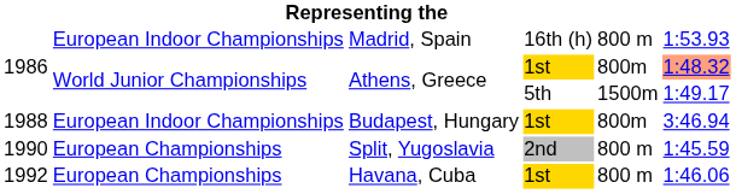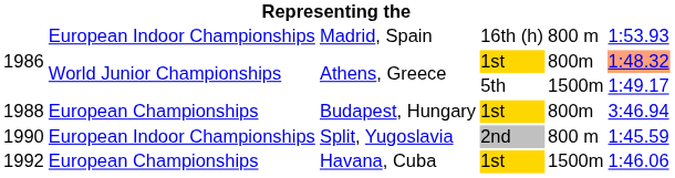Budapest, Hungary | column 2: European Indoor Championships -> European Championships
Split, Yugoslavia | column 2: European Championships -> European Indoor Championships
Havana, Cuba | column 5: 800 m -> 1500m
